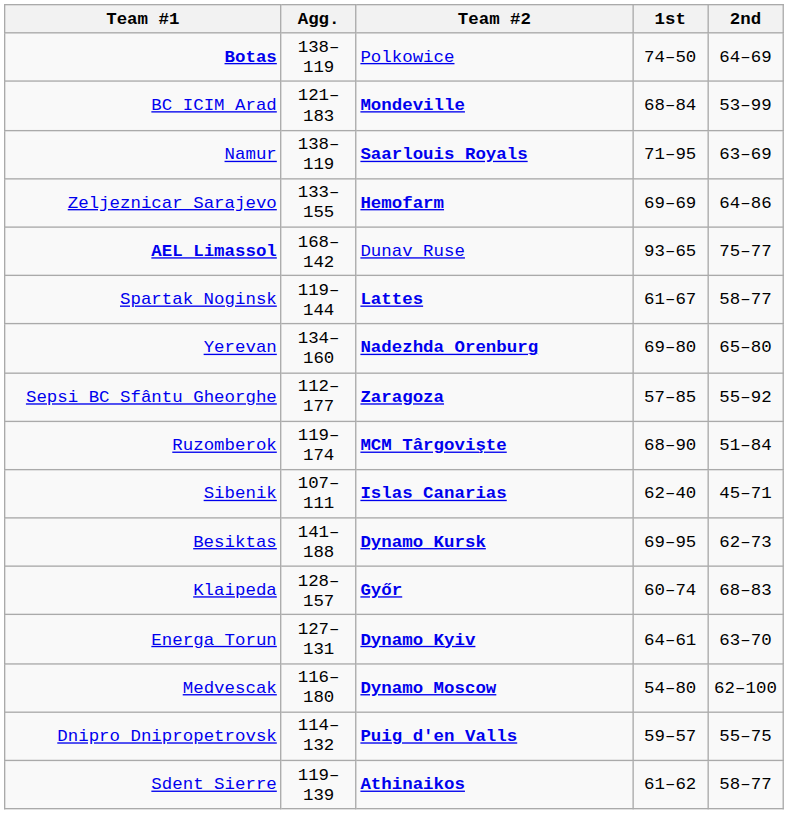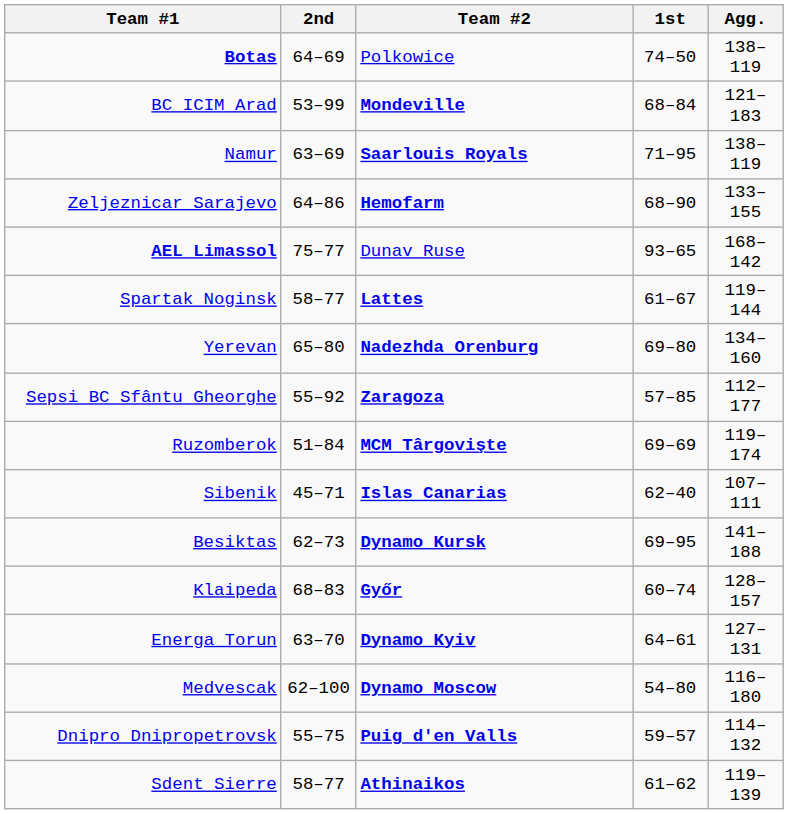columns swapped: Agg. <-> 2nd
Zeljeznicar Sarajevo | 1st: 69–69 -> 68–90
Ruzomberok | 1st: 68–90 -> 69–69
